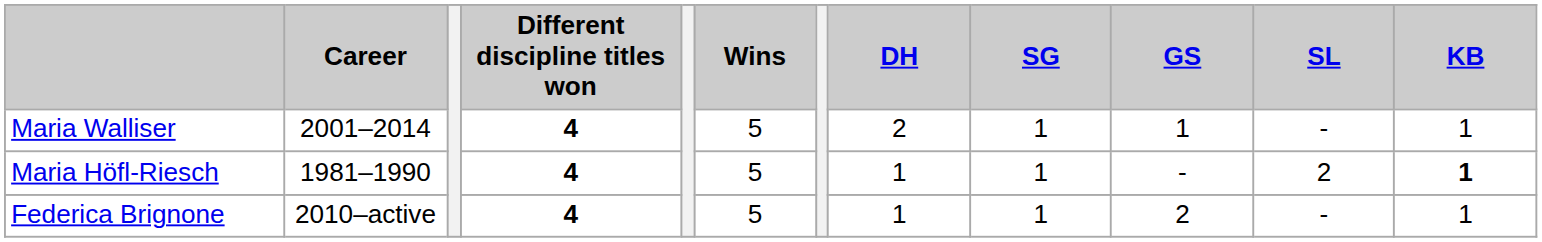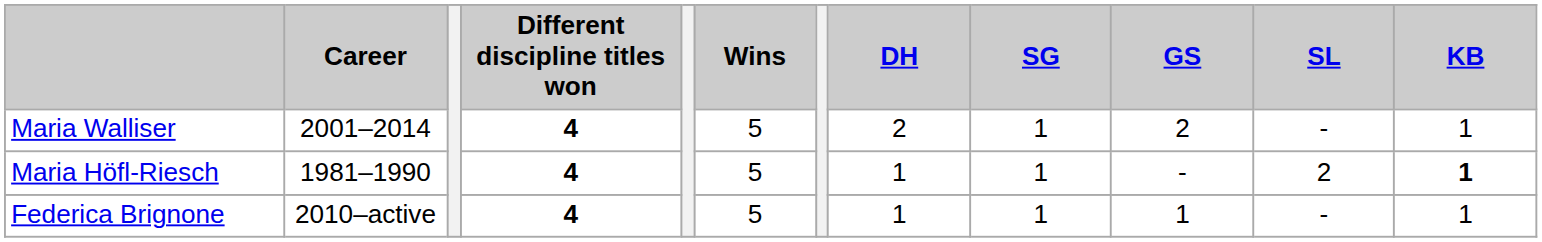Maria Walliser | GS: 1 -> 2
Federica Brignone | GS: 2 -> 1
